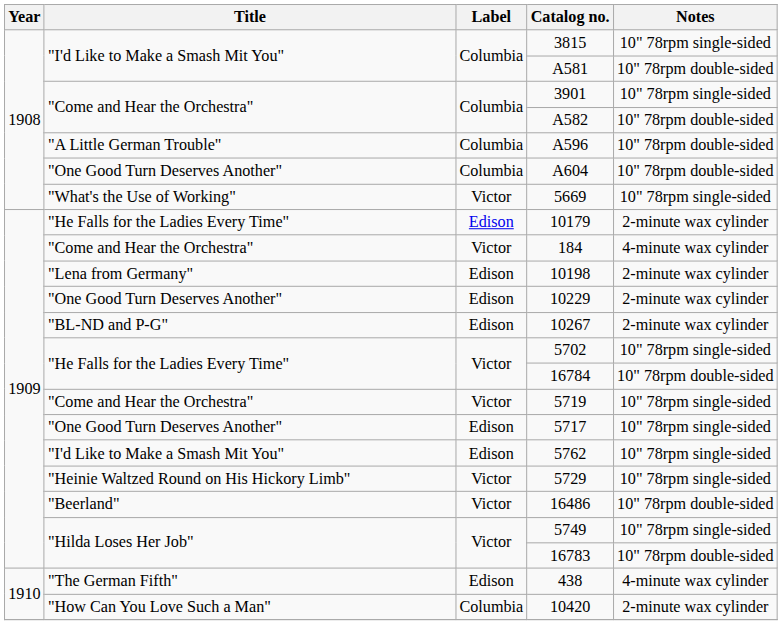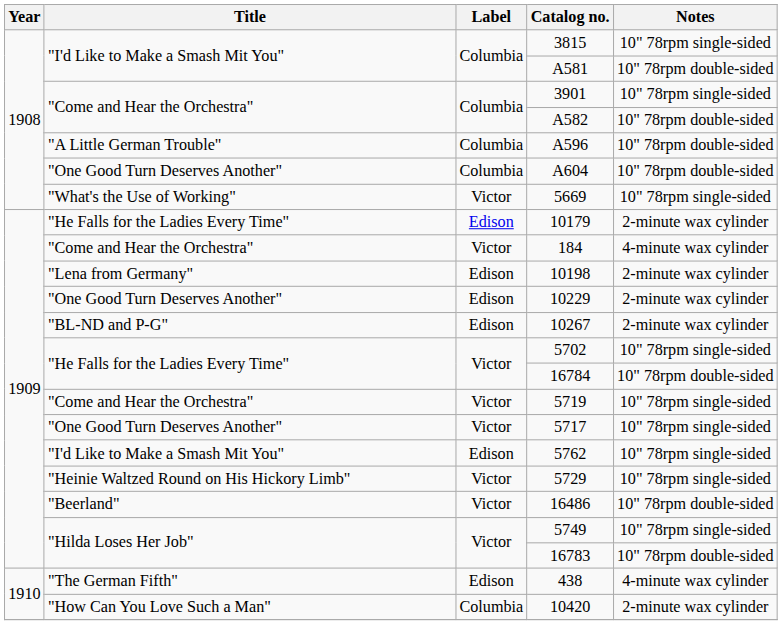5717 | Label: Edison -> Victor
